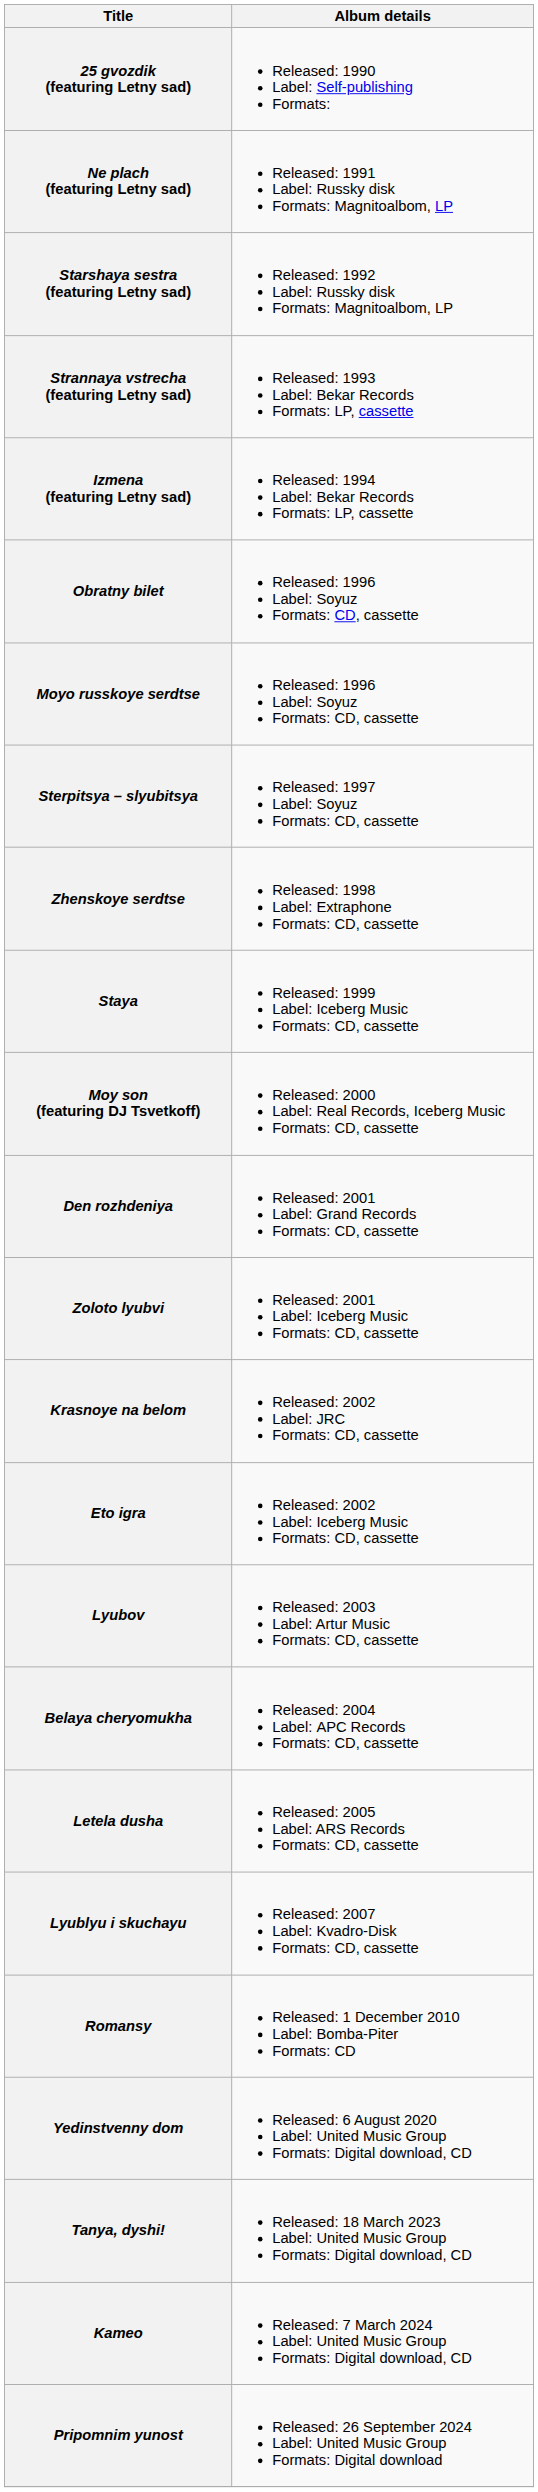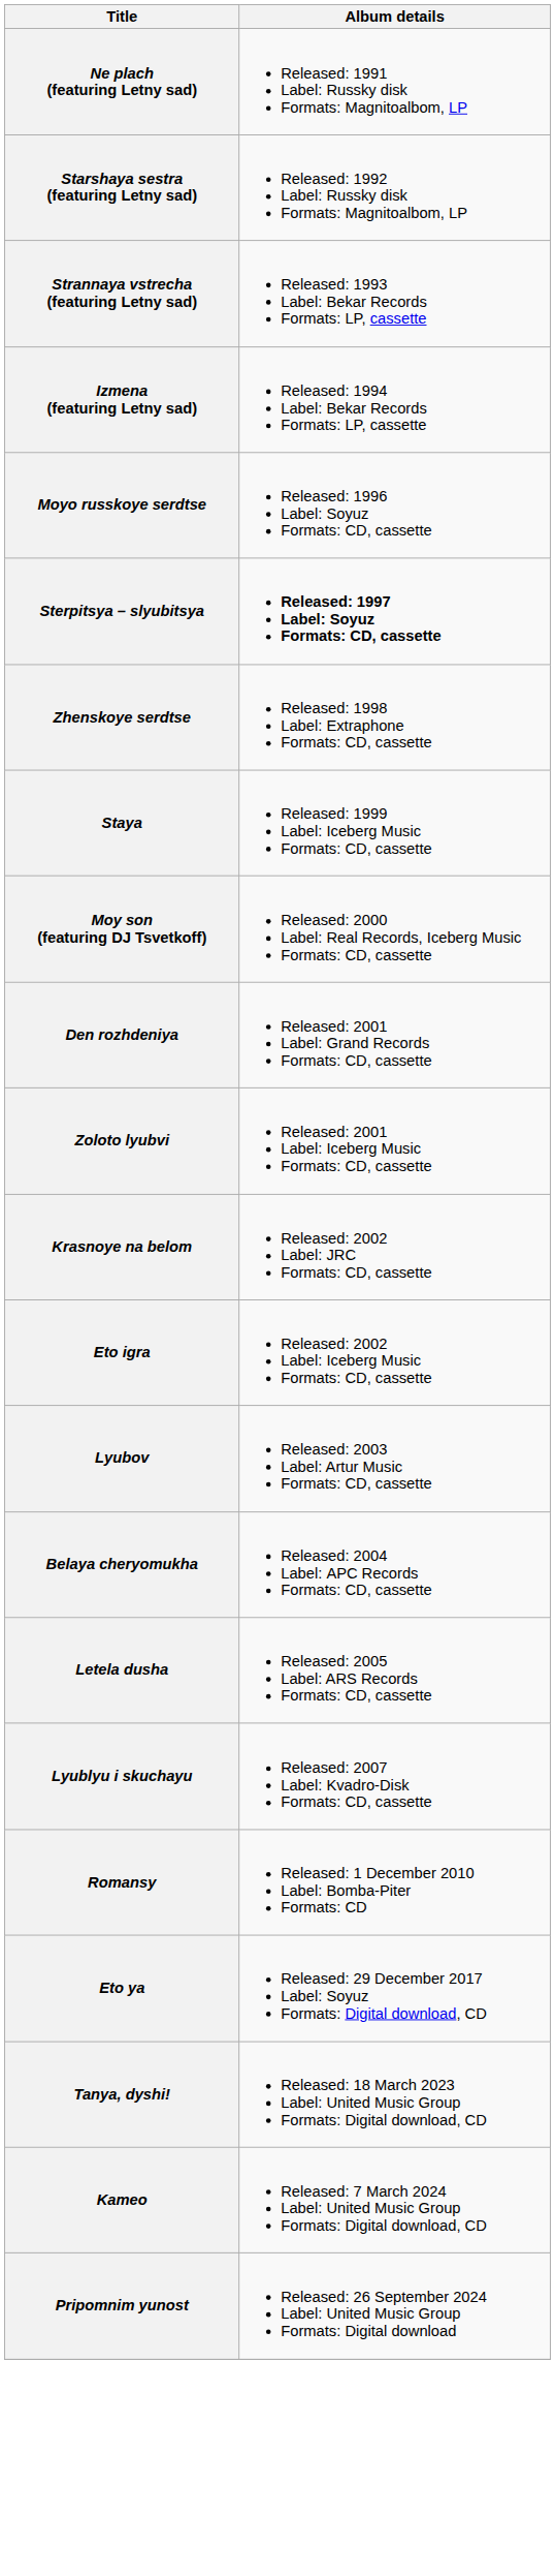- row: 25 gvozdik (featuring Letny sad) | Released: 1990 Label: Self-publishing Formats:
- row: Obratny bilet | Released: 1996 Label: Soyuz Formats: CD, cassette
Sterpitsya – slyubitsya | Album details: normal -> bold
+ row: Eto ya | Released: 29 December 2017 Label: Soyuz Formats: Digital download, CD
- row: Yedinstvenny dom | Released: 6 August 2020 Label: United Music Group Formats: Digital download, CD
